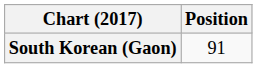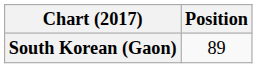South Korean (Gaon) | Position: 91 -> 89
